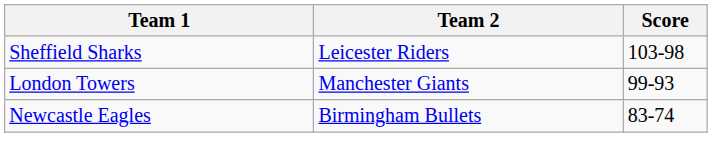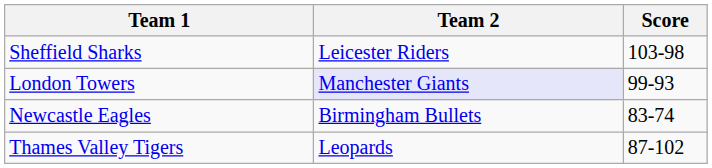London Towers | Team 2: no background -> lavender background
+ row: Thames Valley Tigers | Leopards | 87-102
